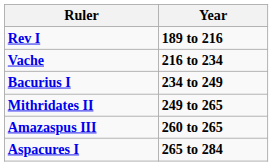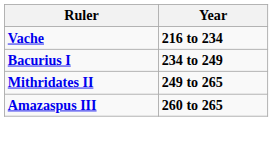- row: Rev I | 189 to 216
- row: Aspacures I | 265 to 284
